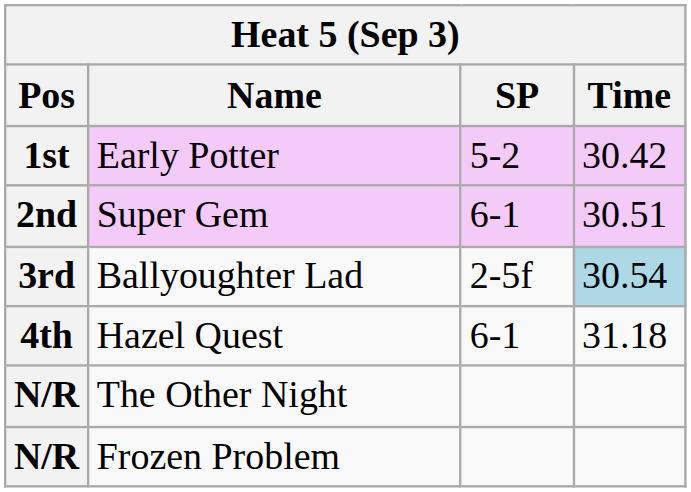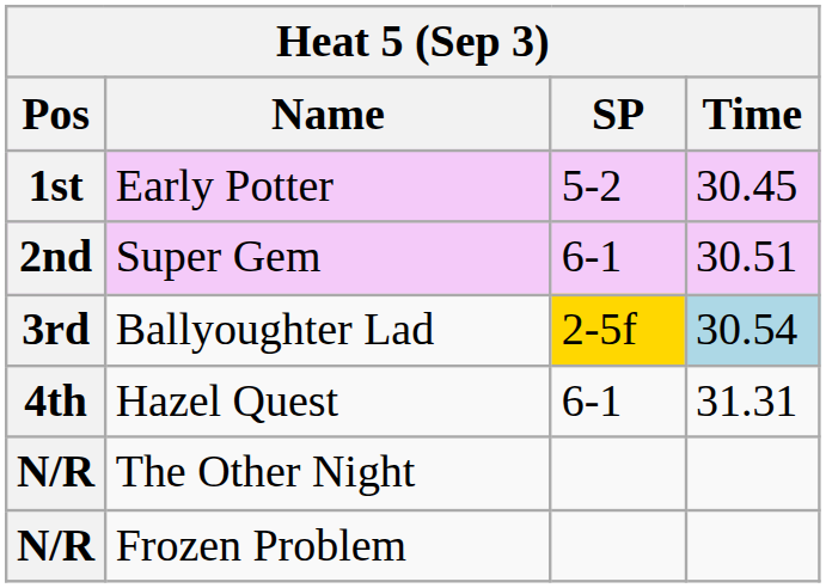Early Potter | Time: 30.42 -> 30.45
Ballyoughter Lad | SP: no background -> gold background
Hazel Quest | Time: 31.18 -> 31.31
